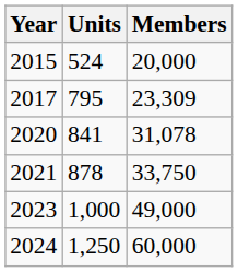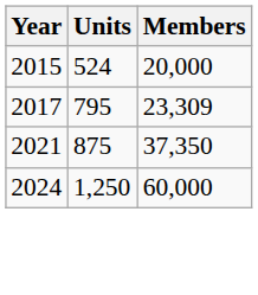- row: 2020 | 841 | 31,078
2021 | Units: 878 -> 875
2021 | Members: 33,750 -> 37,350
- row: 2023 | 1,000 | 49,000
